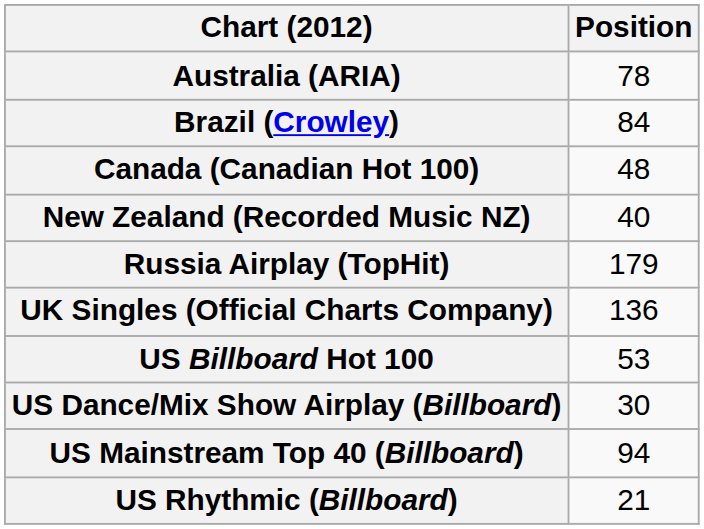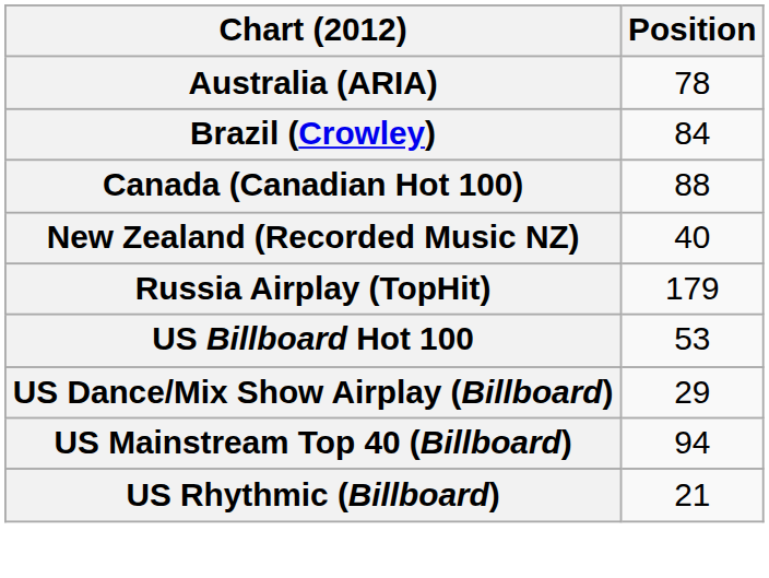Canada (Canadian Hot 100) | Position: 48 -> 88
- row: UK Singles (Official Charts Company) | 136
US Dance/Mix Show Airplay (Billboard) | Position: 30 -> 29
